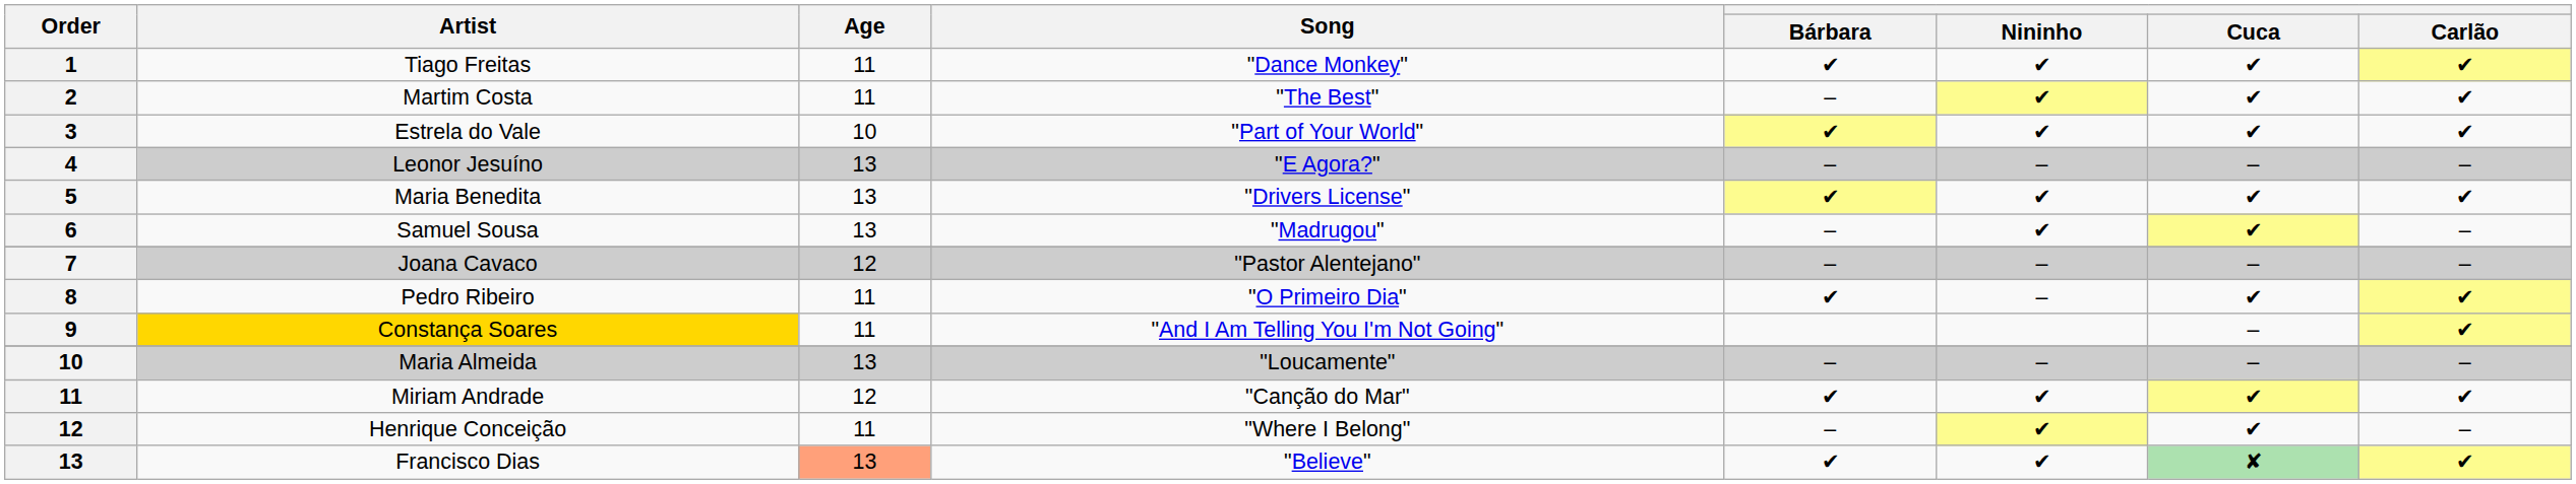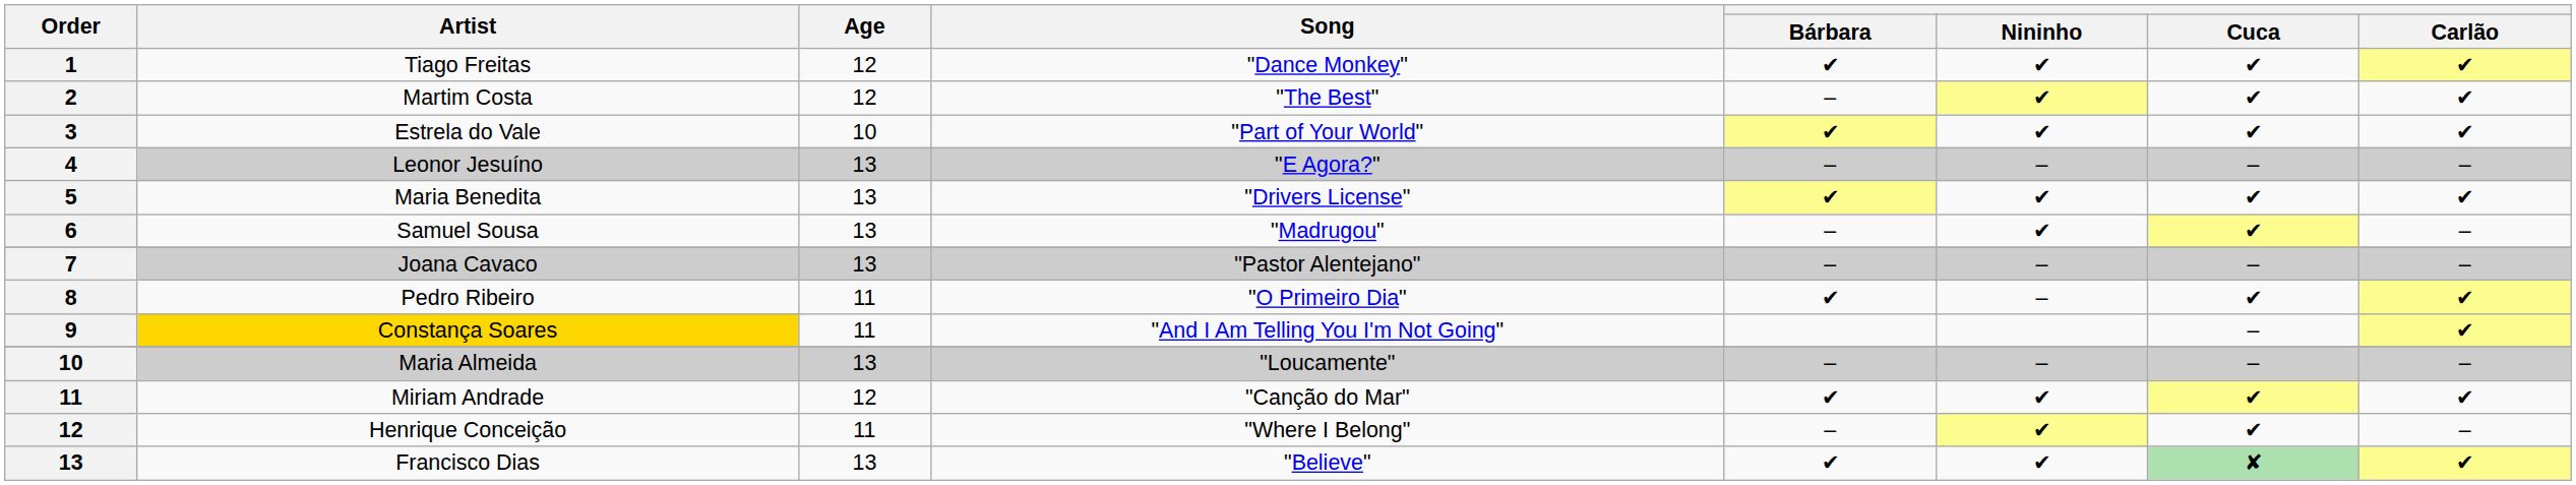Tiago Freitas | Age: 11 -> 12
Martim Costa | Age: 11 -> 12
Joana Cavaco | Age: 12 -> 13
Francisco Dias | Age: lightsalmon background -> no background
